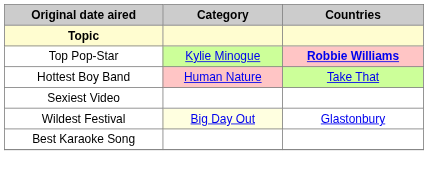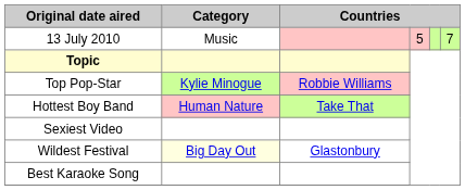+ row: 13 July 2010 | Music | 5 | 7
Top Pop-Star | column 3: bold -> normal
